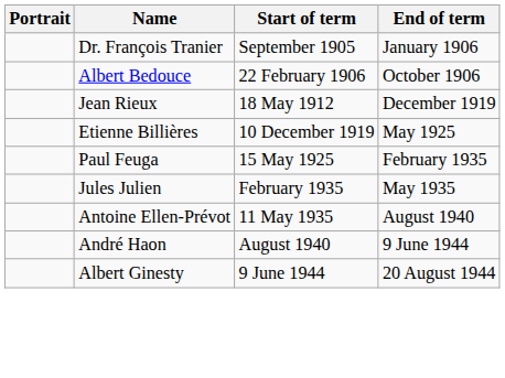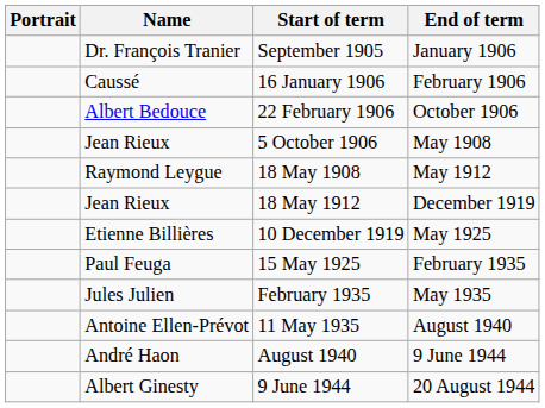+ row: Caussé | 16 January 1906 | February 1906
+ row: Jean Rieux | 5 October 1906 | May 1908
+ row: Raymond Leygue | 18 May 1908 | May 1912
